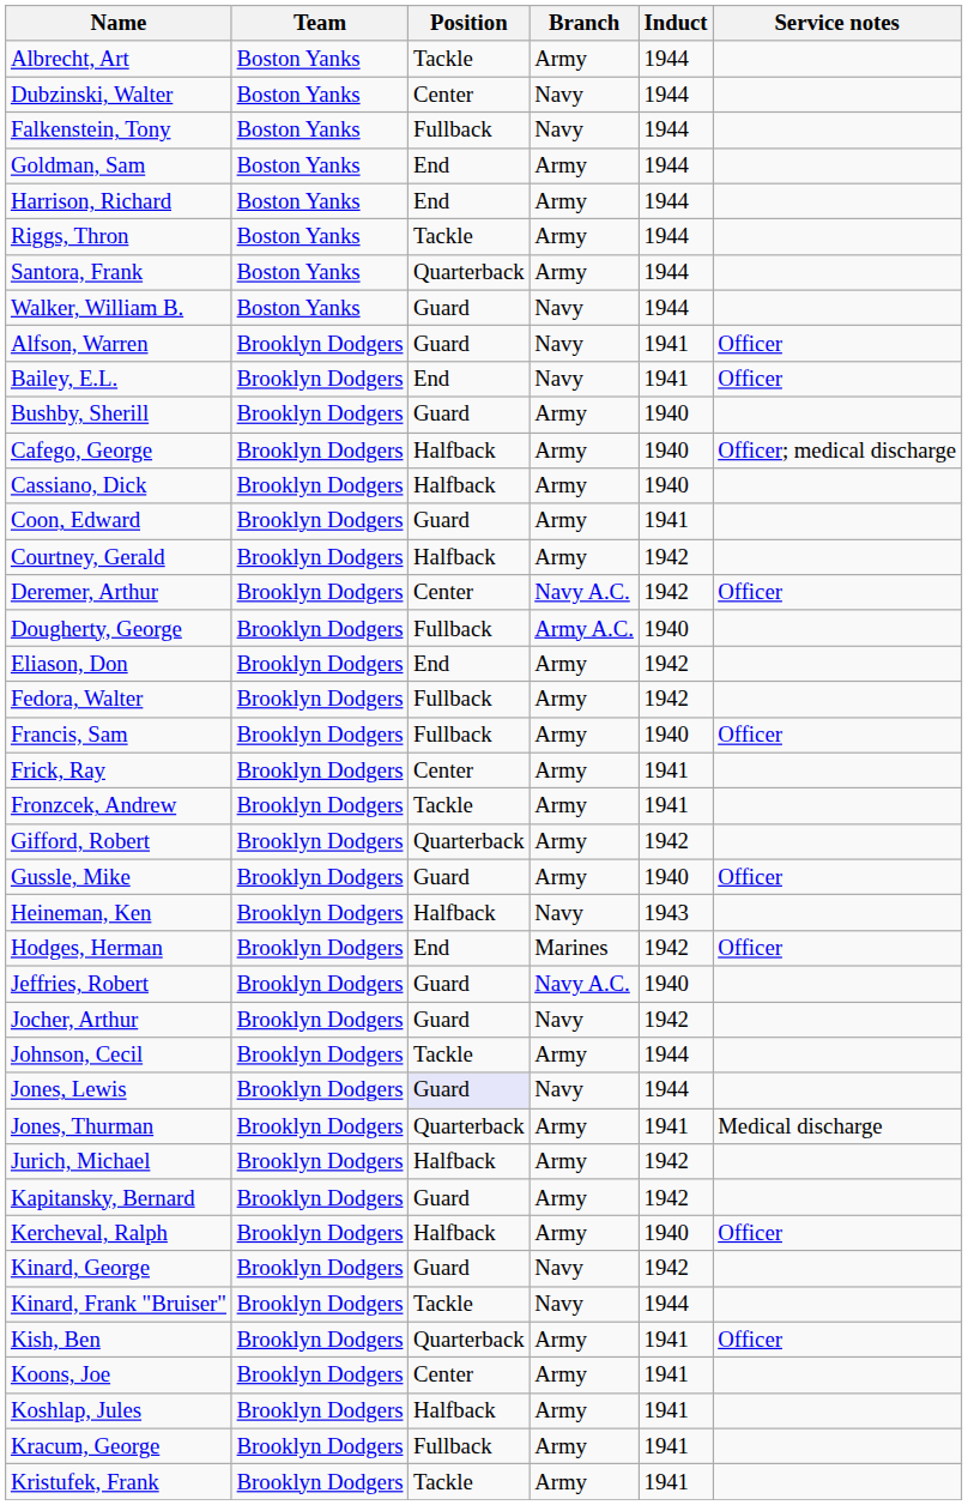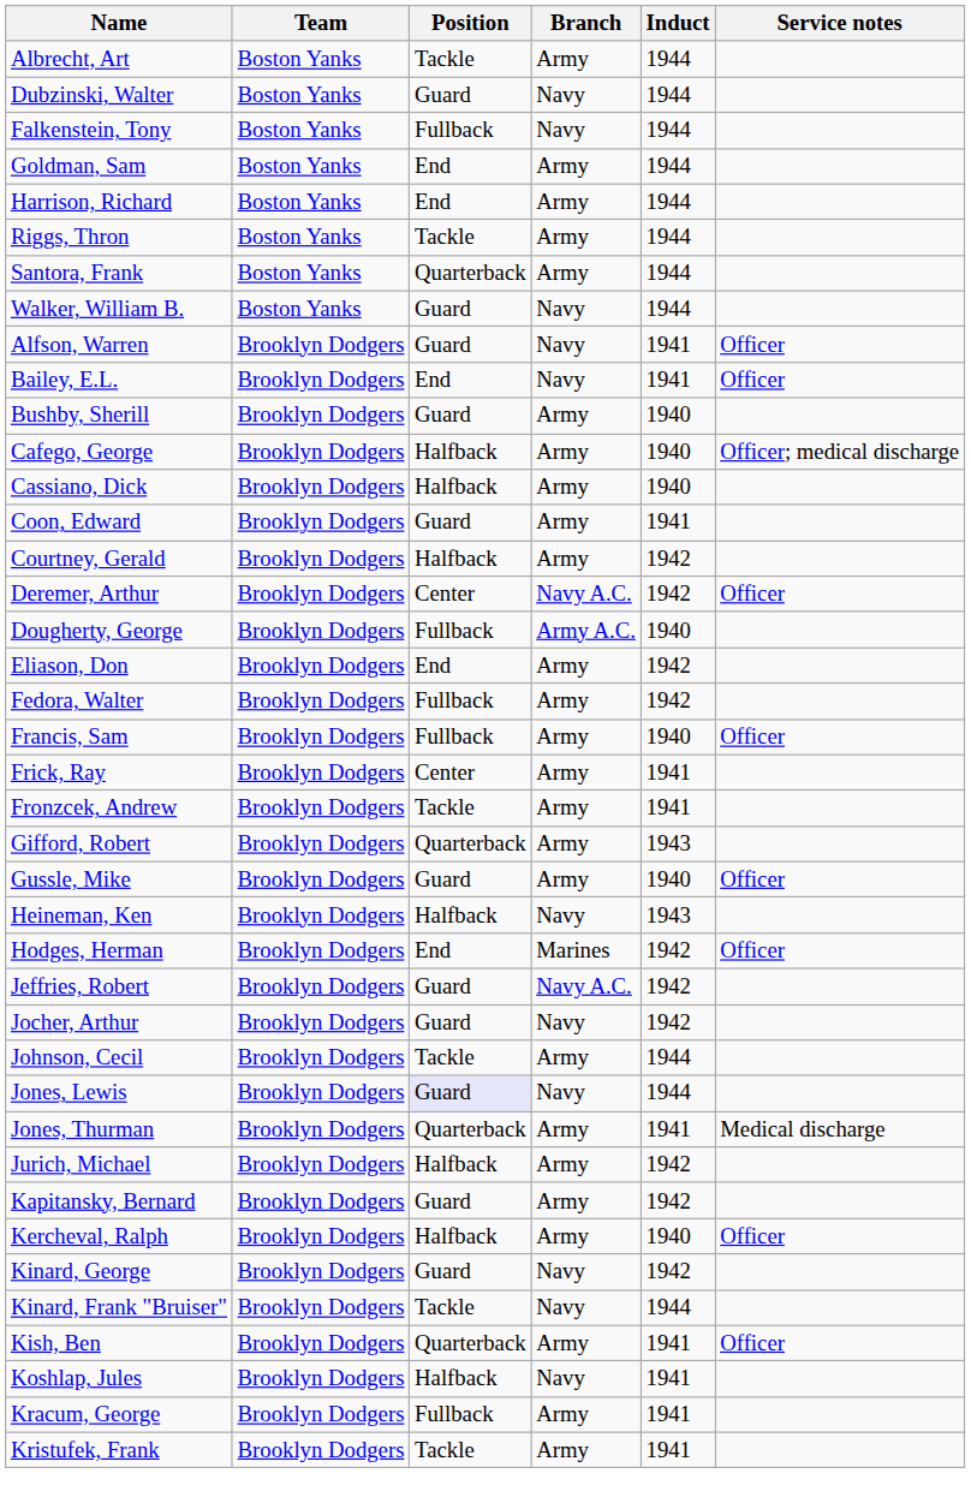Dubzinski, Walter | Position: Center -> Guard
Gifford, Robert | Induct: 1942 -> 1943
Jeffries, Robert | Induct: 1940 -> 1942
- row: Koons, Joe | Brooklyn Dodgers | Center | Army | 1941
Koshlap, Jules | Branch: Army -> Navy
